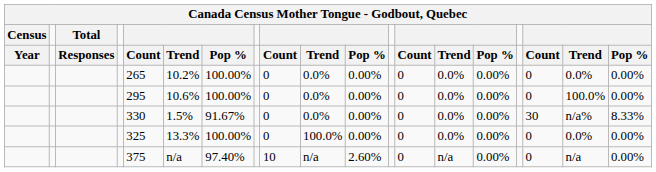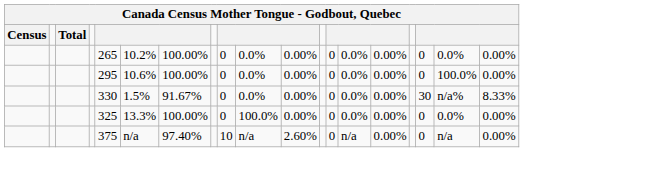- row: Year | Responses | Count | Trend | Pop % | Count | Trend | Pop % | Count | Trend | Pop % | Count | Trend | Pop %
